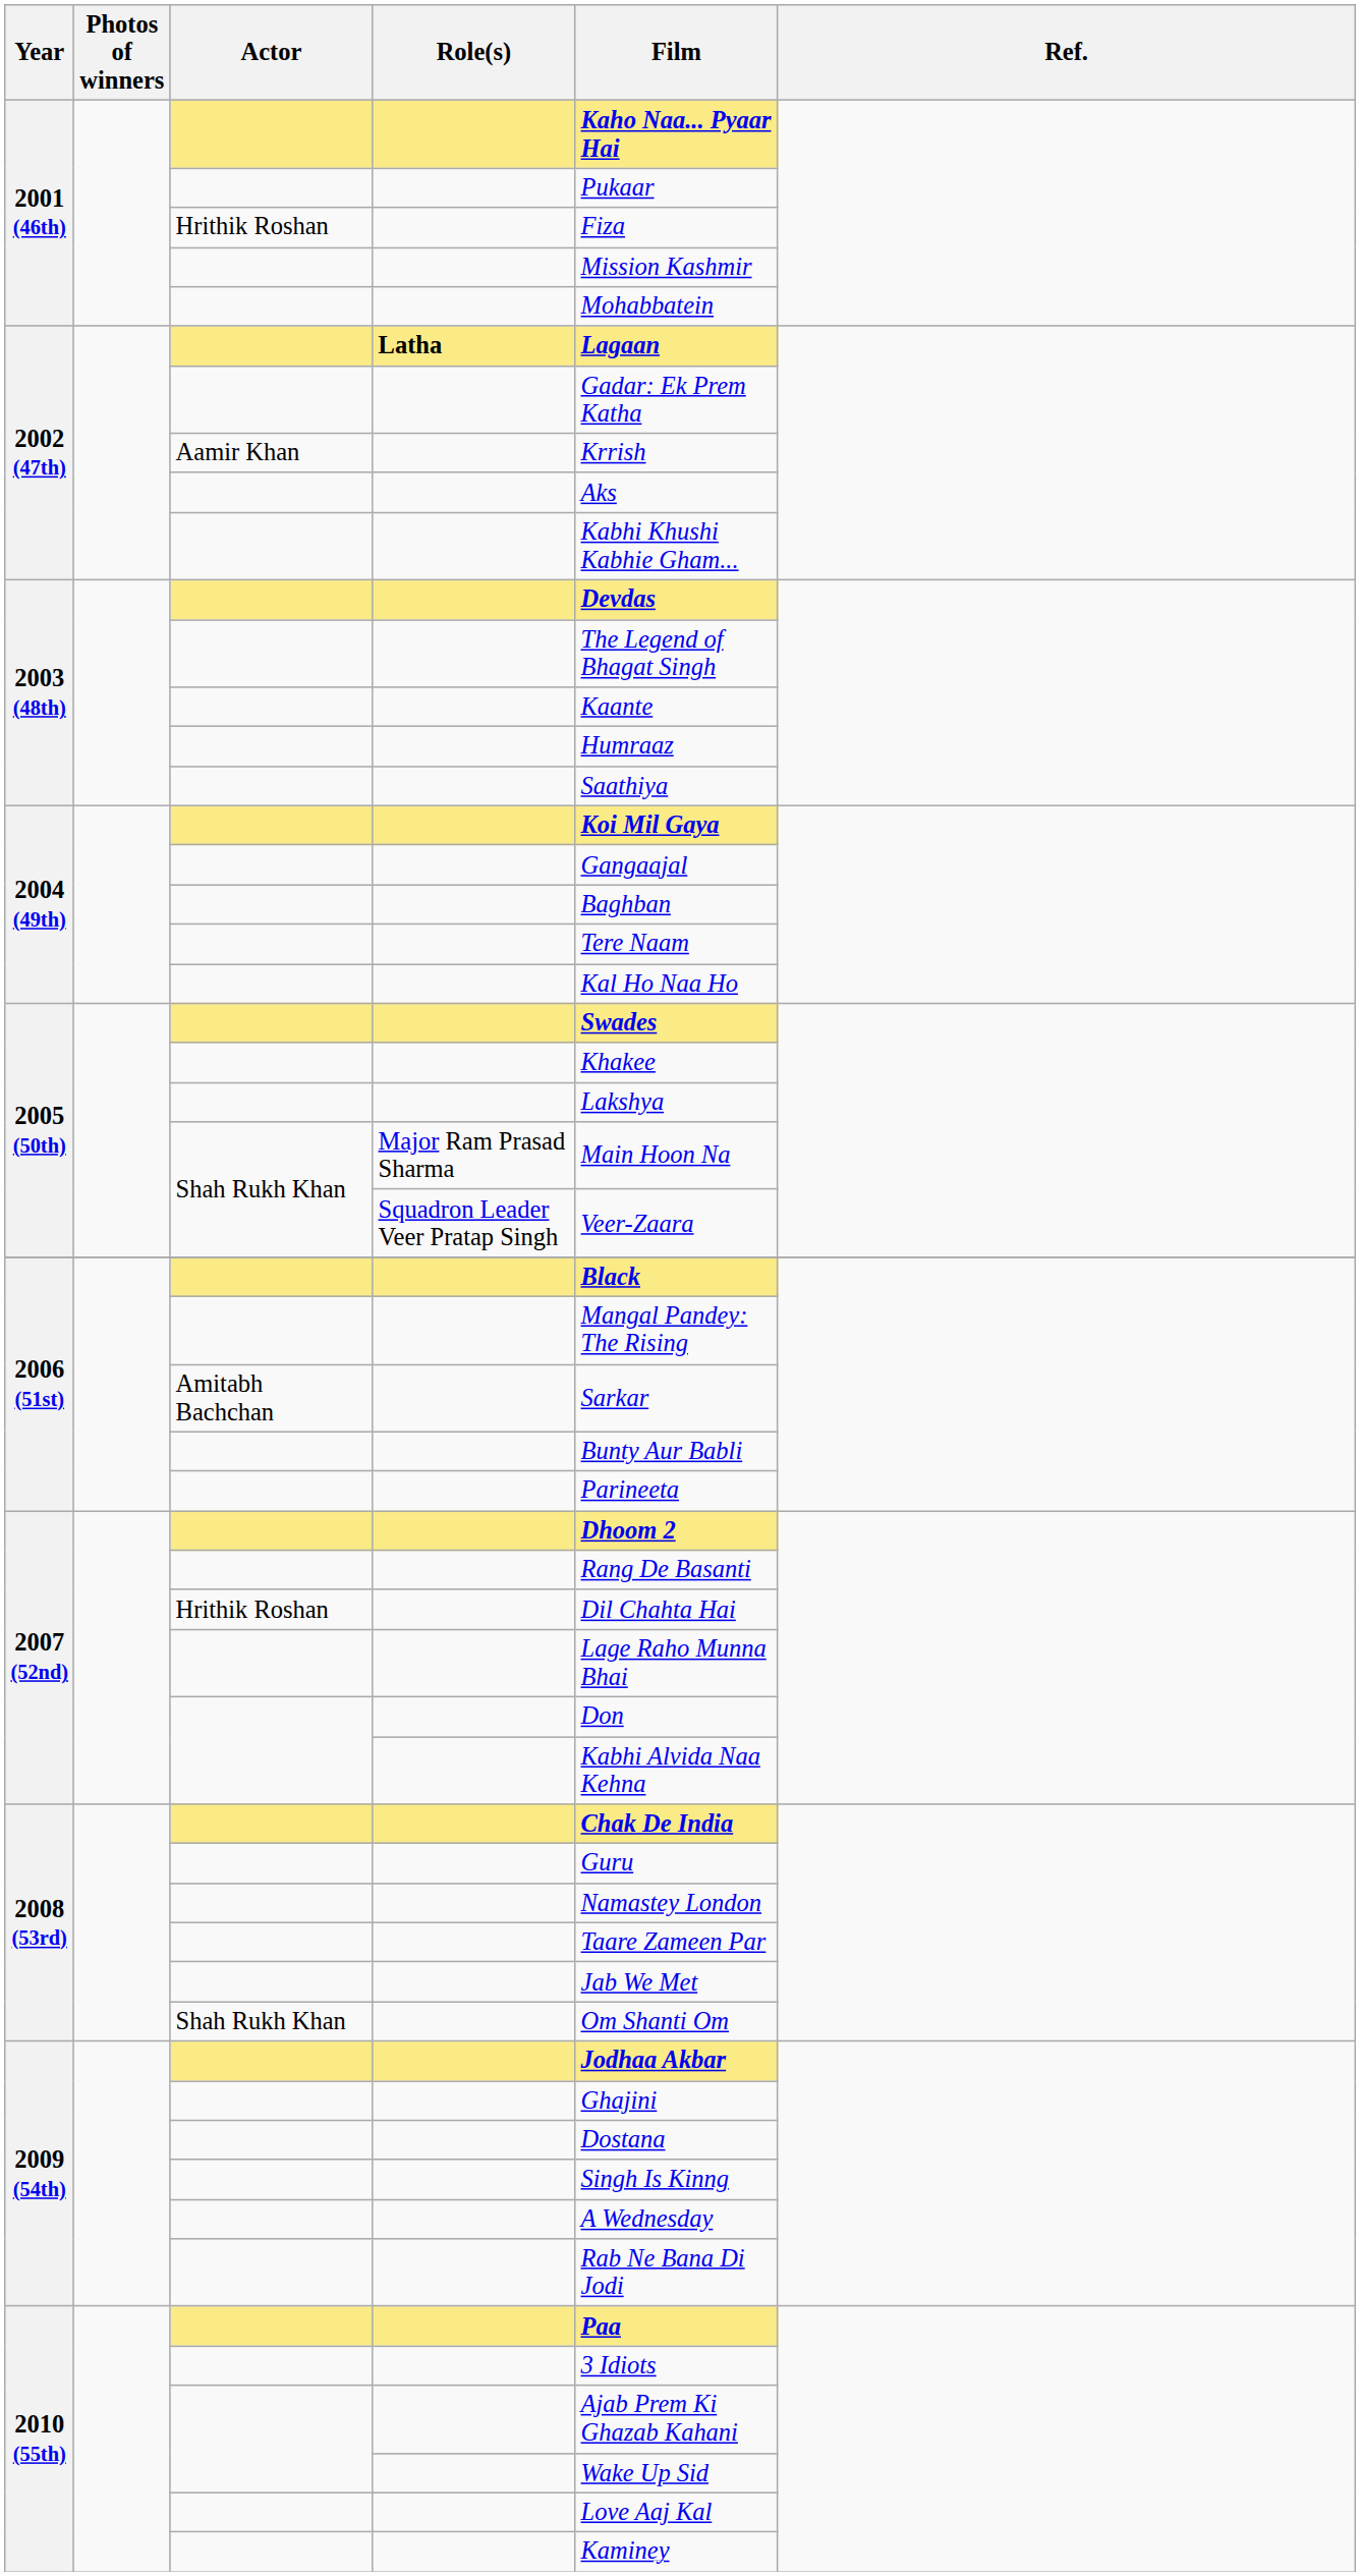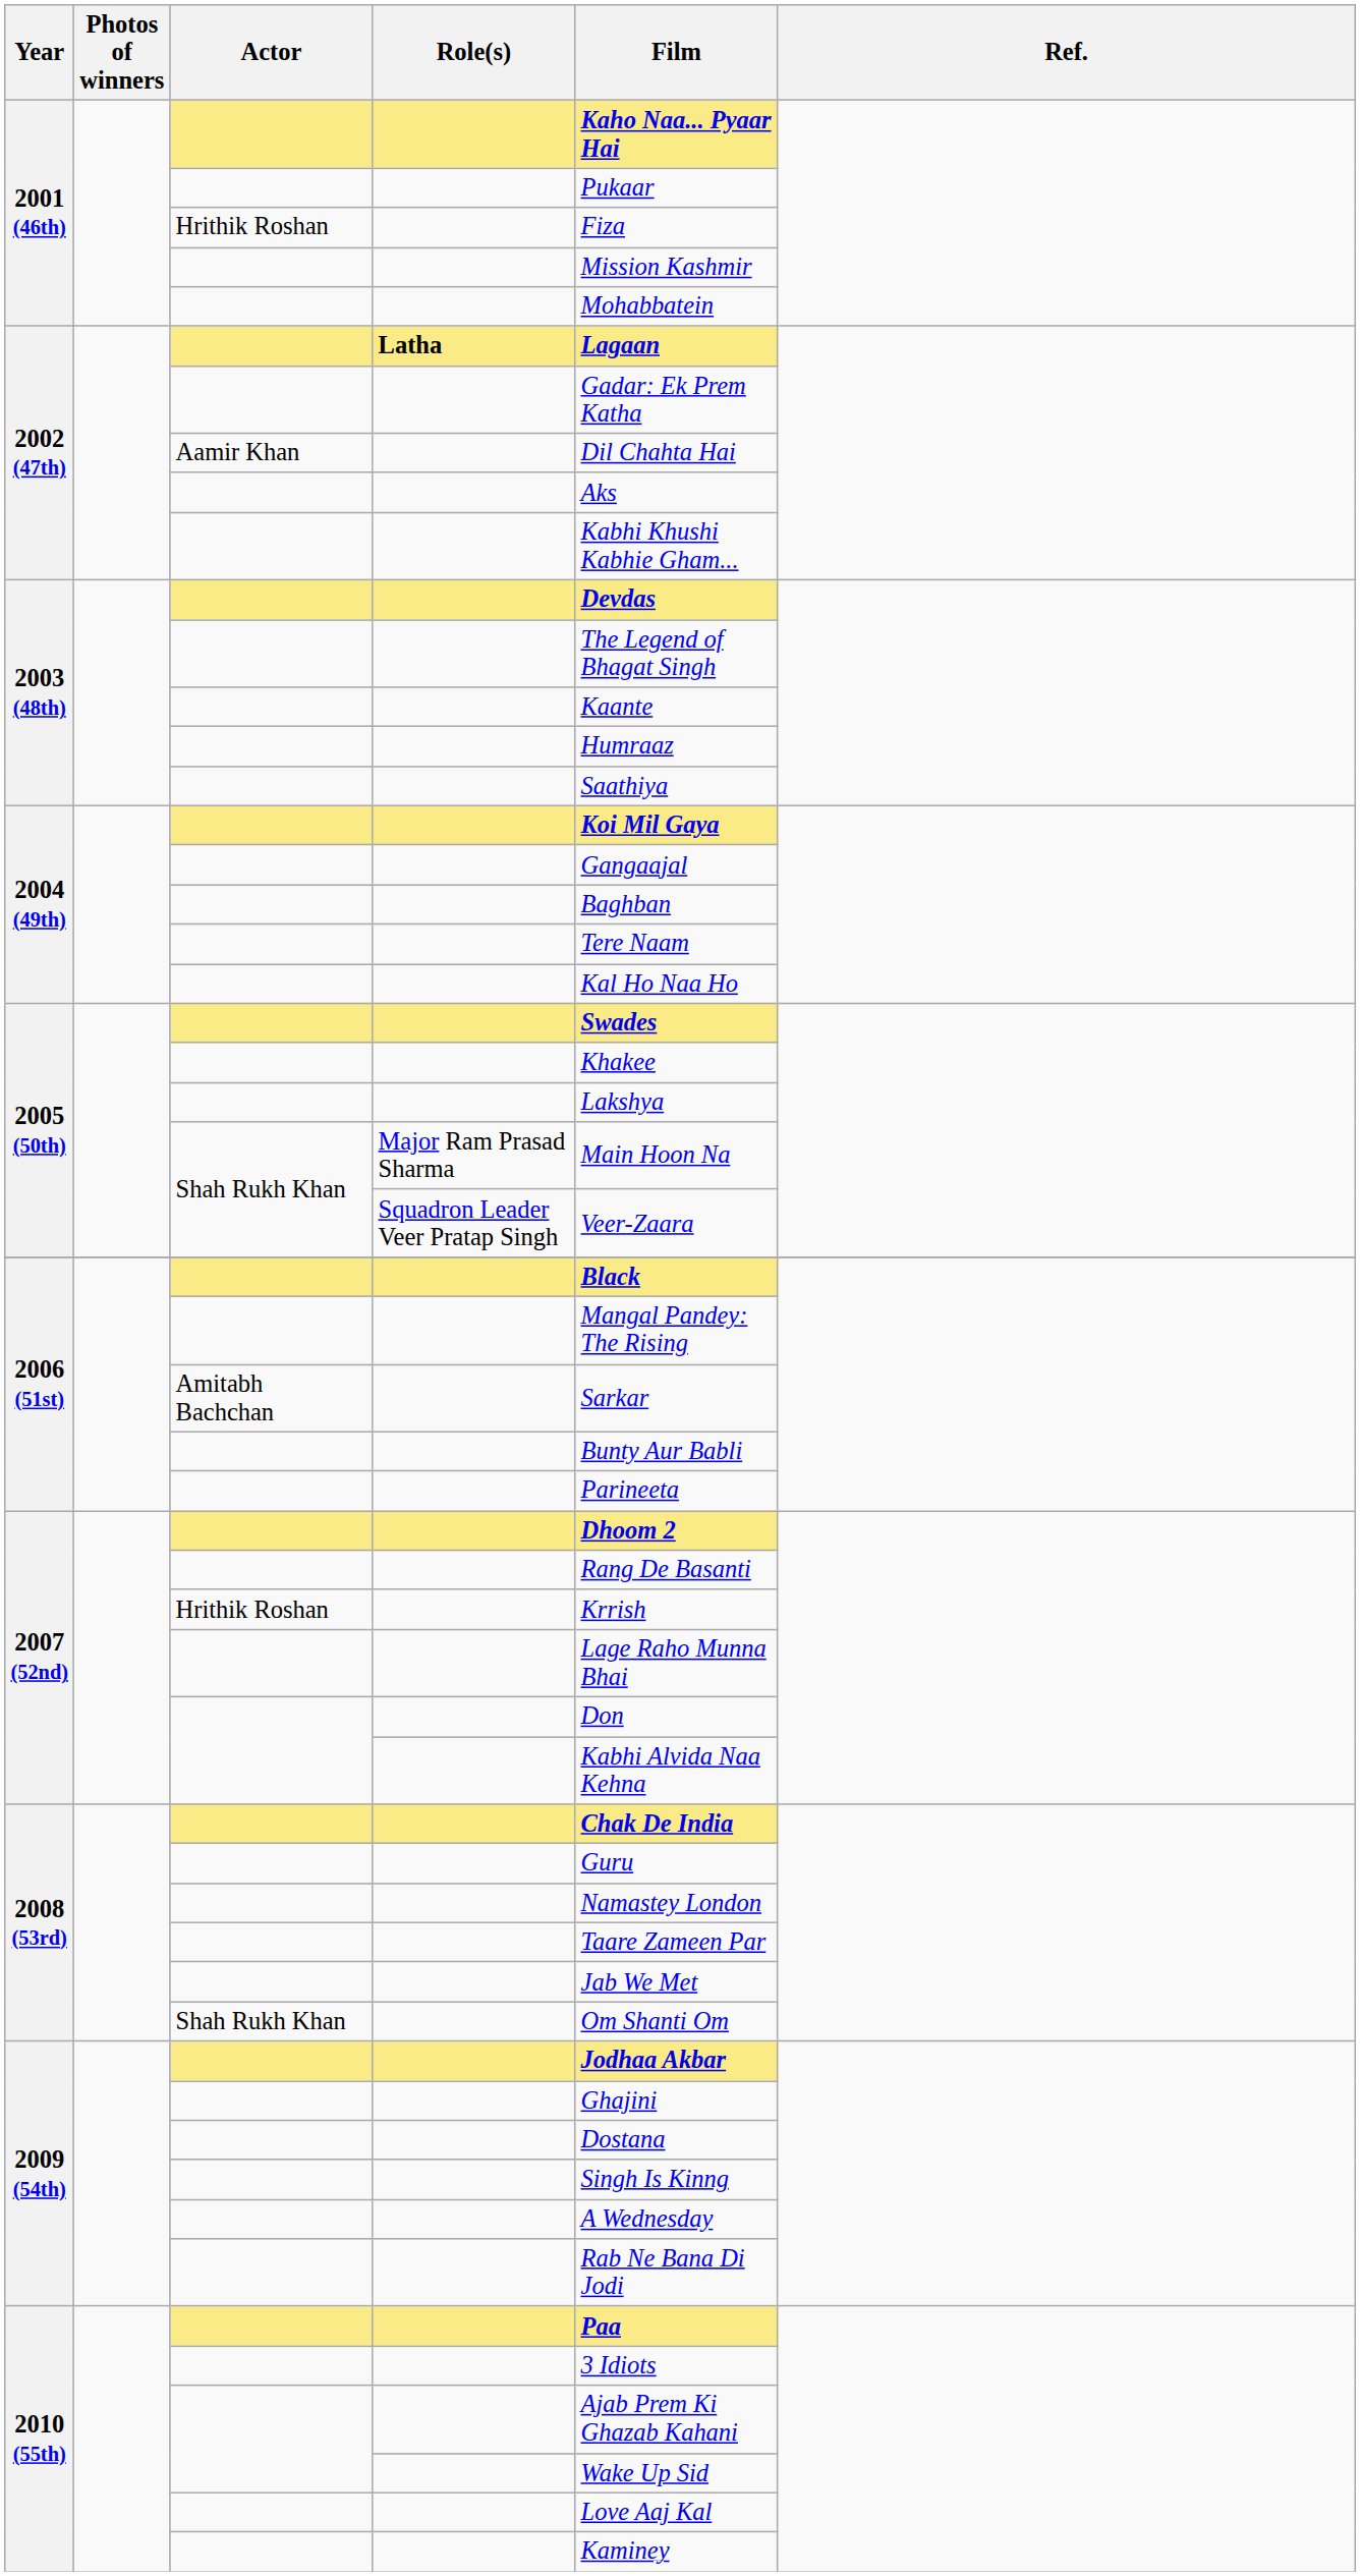2002 (47th) / Aamir Khan | Film: Krrish -> Dil Chahta Hai
2007 (52nd) / Hrithik Roshan | Film: Dil Chahta Hai -> Krrish
